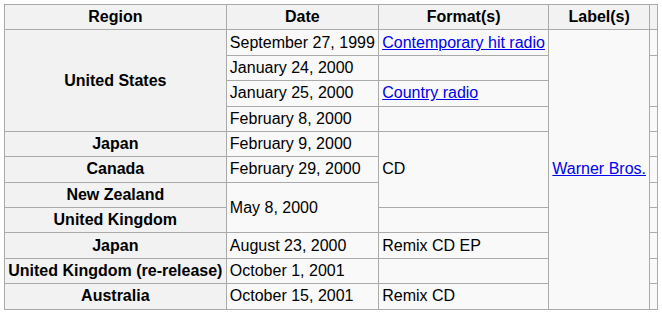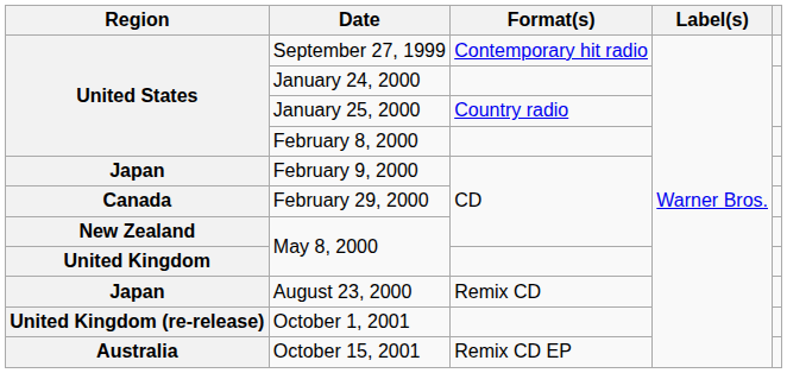August 23, 2000 | Format(s): Remix CD EP -> Remix CD
October 15, 2001 | Format(s): Remix CD -> Remix CD EP
